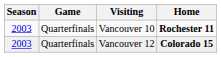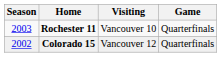columns swapped: Game <-> Home
Vancouver 12 | Season: 2003 -> 2002
